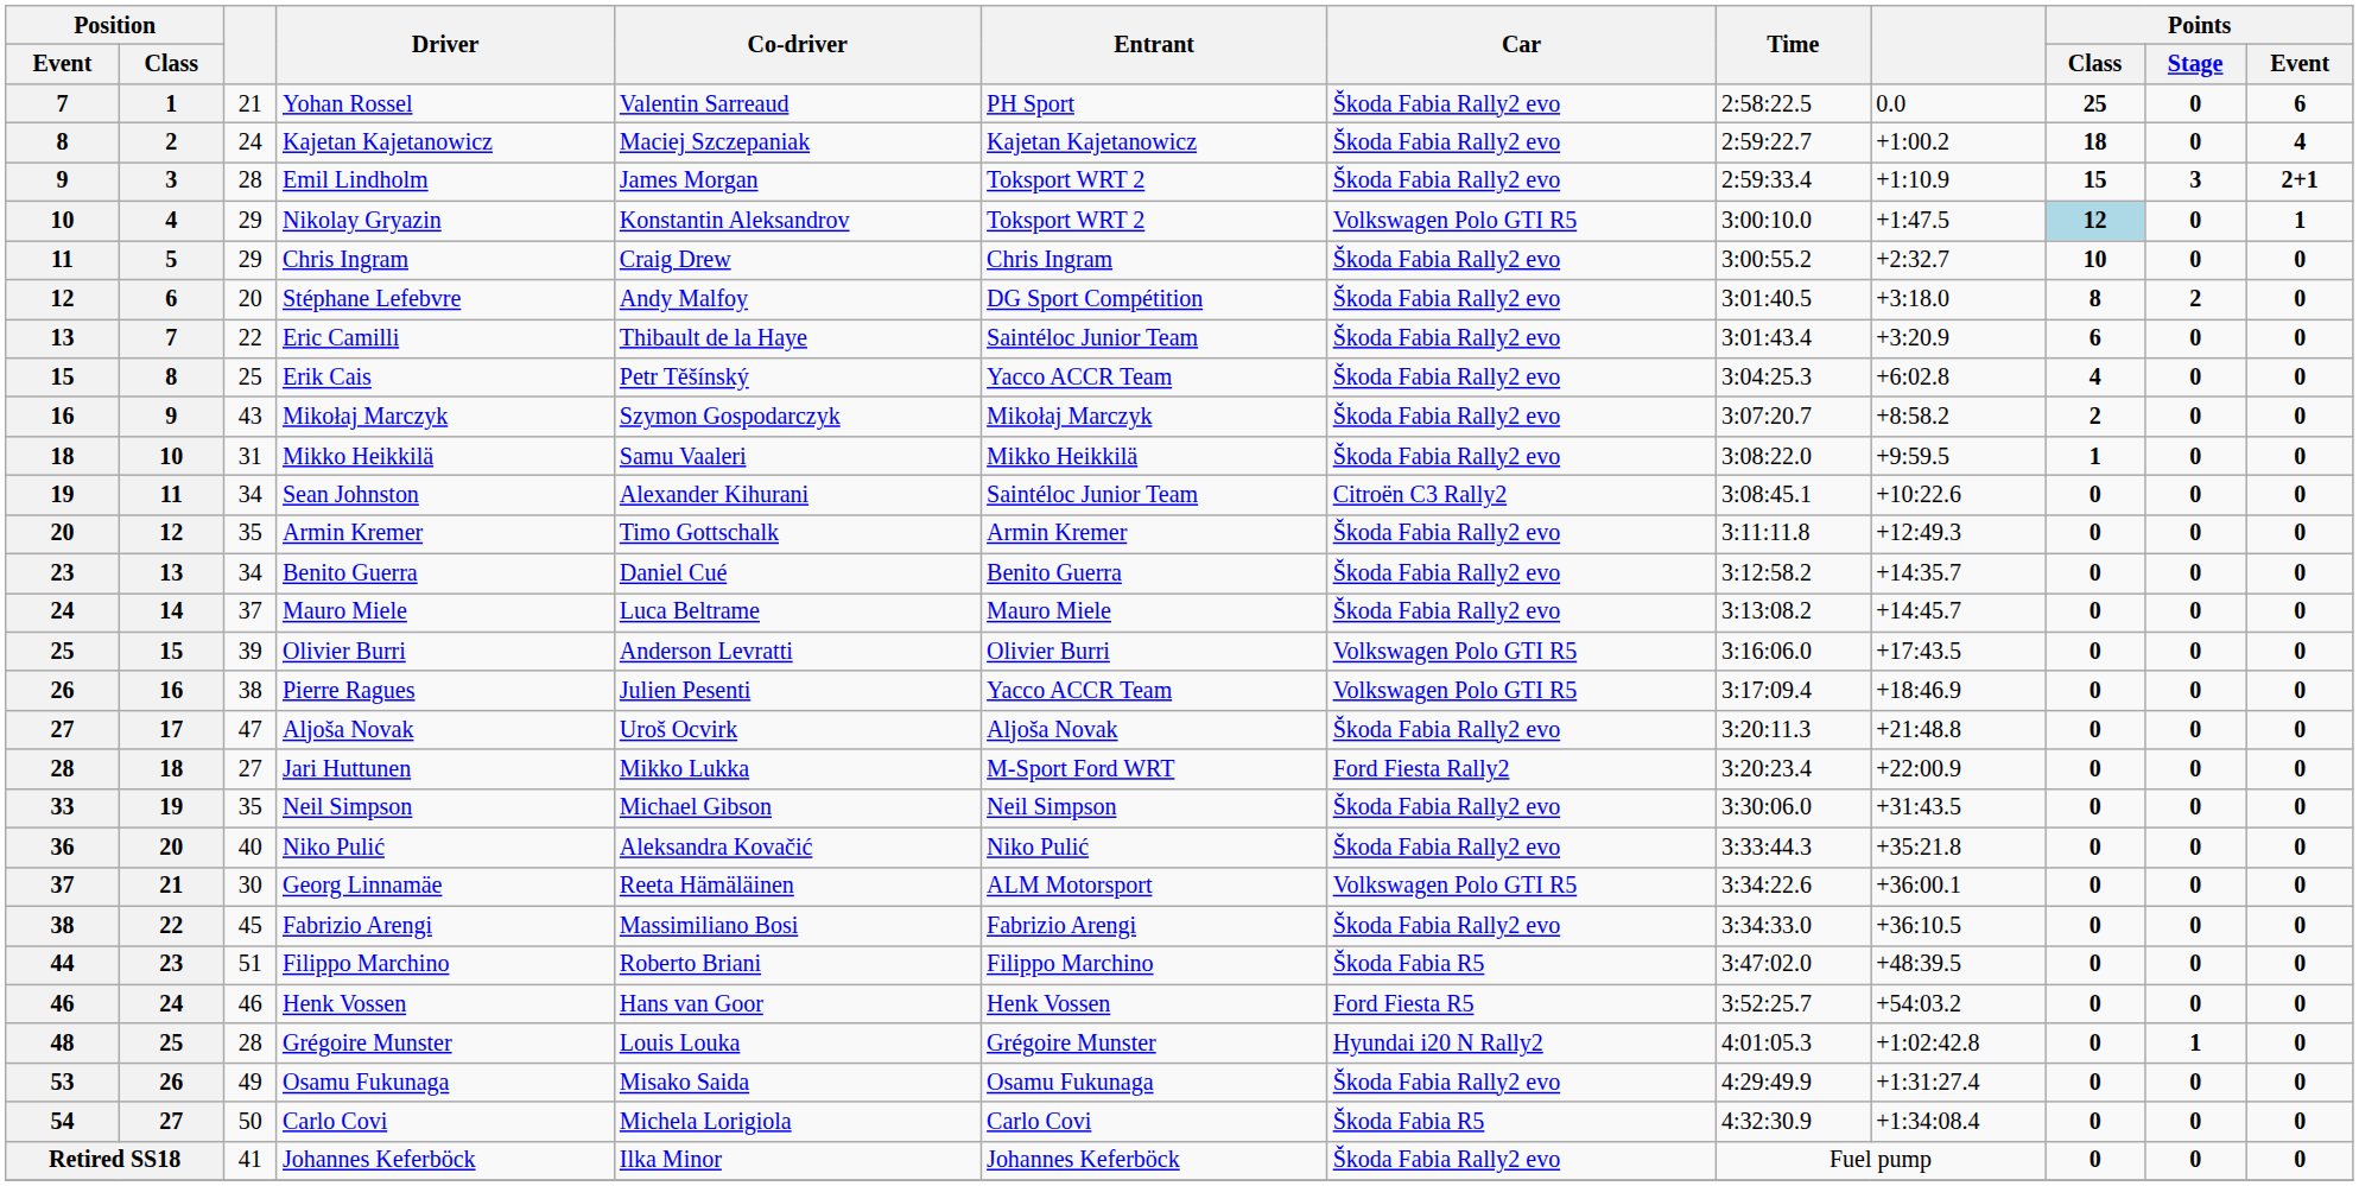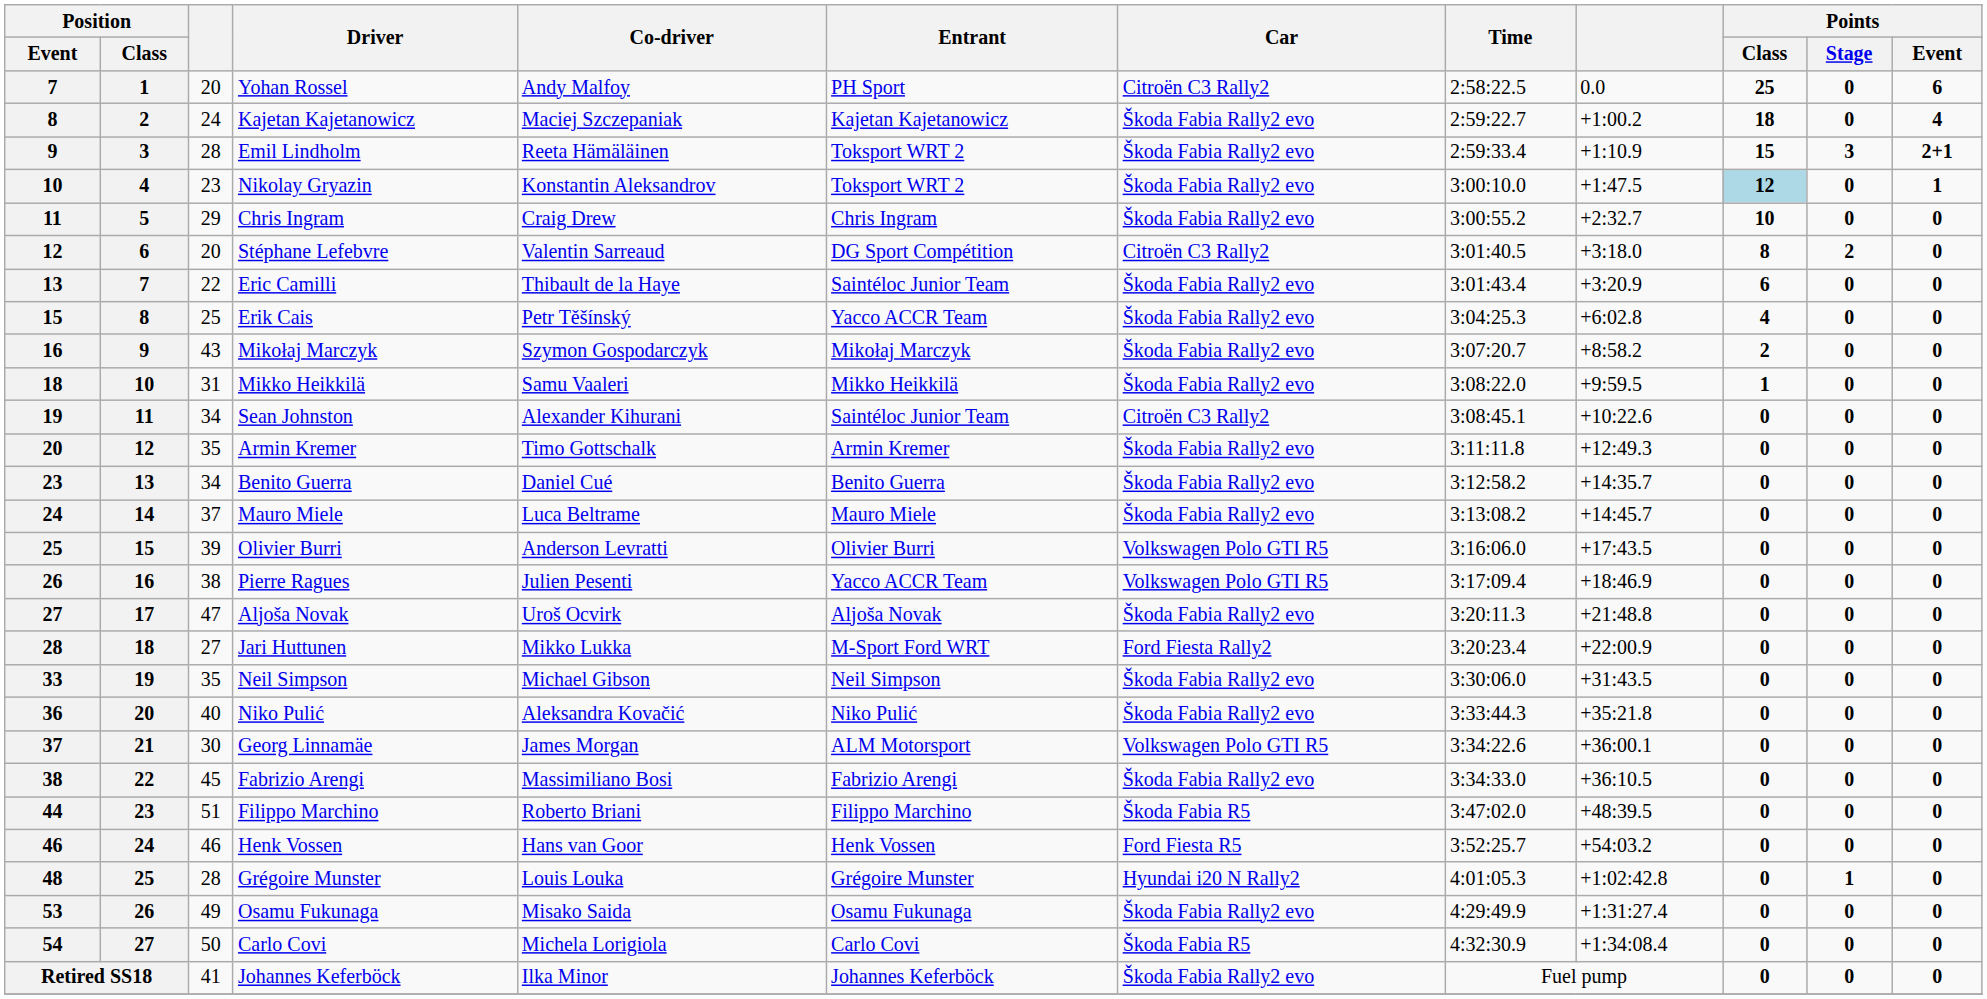Yohan Rossel | column 3: 21 -> 20
Yohan Rossel | Co-driver: Valentin Sarreaud -> Andy Malfoy
Yohan Rossel | Car: Škoda Fabia Rally2 evo -> Citroën C3 Rally2
Emil Lindholm | Co-driver: James Morgan -> Reeta Hämäläinen
Nikolay Gryazin | column 3: 29 -> 23
Nikolay Gryazin | Car: Volkswagen Polo GTI R5 -> Škoda Fabia Rally2 evo
Stéphane Lefebvre | Co-driver: Andy Malfoy -> Valentin Sarreaud
Stéphane Lefebvre | Car: Škoda Fabia Rally2 evo -> Citroën C3 Rally2
Georg Linnamäe | Co-driver: Reeta Hämäläinen -> James Morgan
